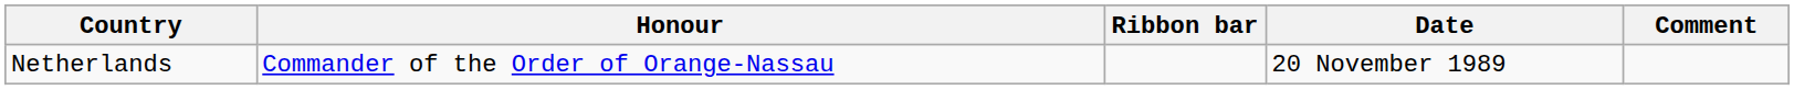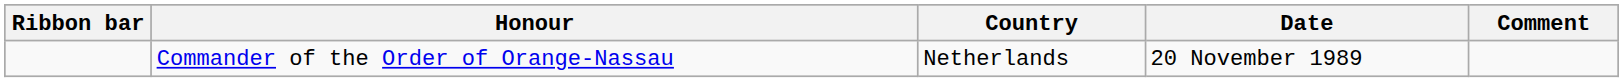columns swapped: Ribbon bar <-> Country
